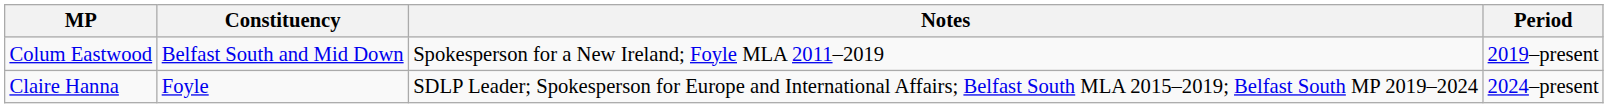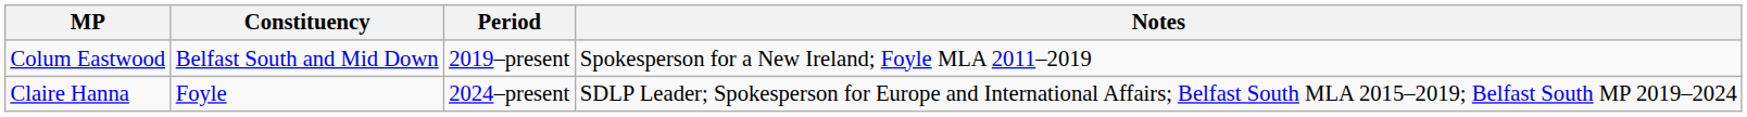columns swapped: Period <-> Notes
